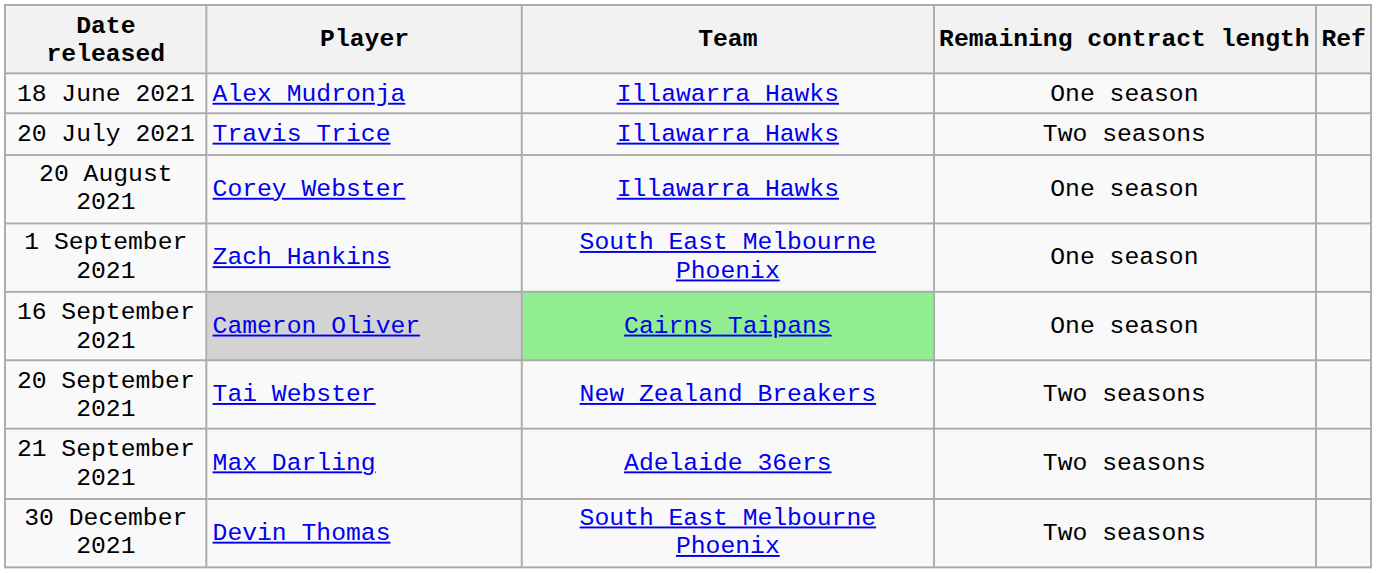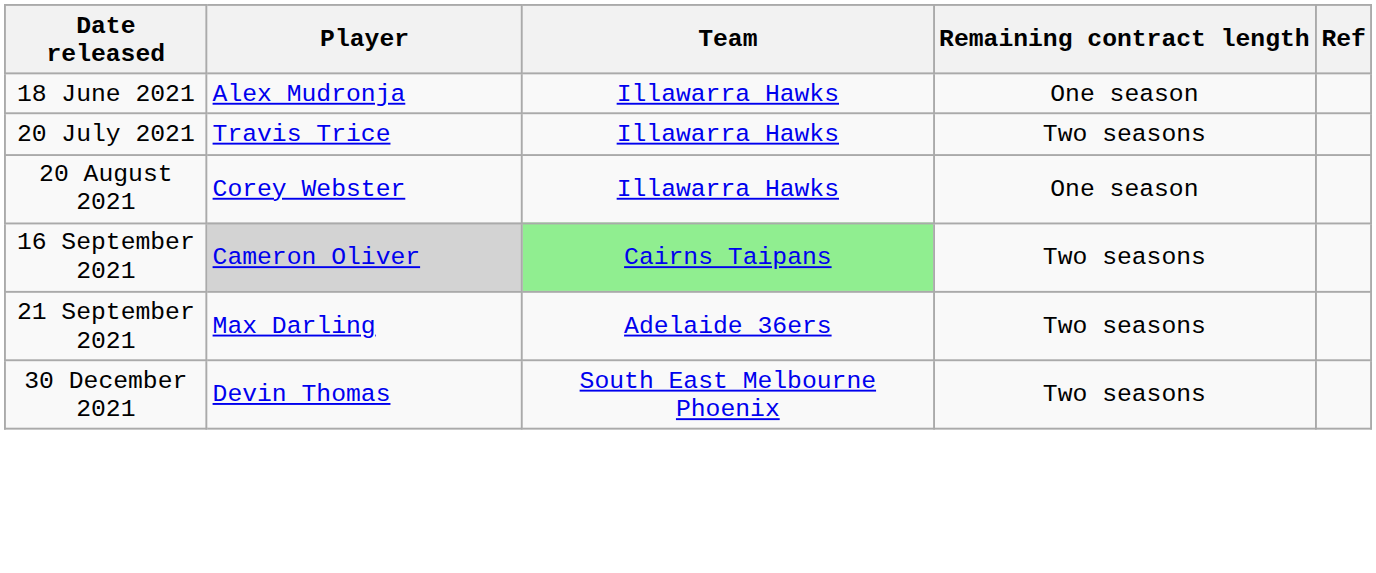- row: 1 September 2021 | Zach Hankins | South East Melbourne Phoenix | One season
16 September 2021 | Remaining contract length: One season -> Two seasons
- row: 20 September 2021 | Tai Webster | New Zealand Breakers | Two seasons
